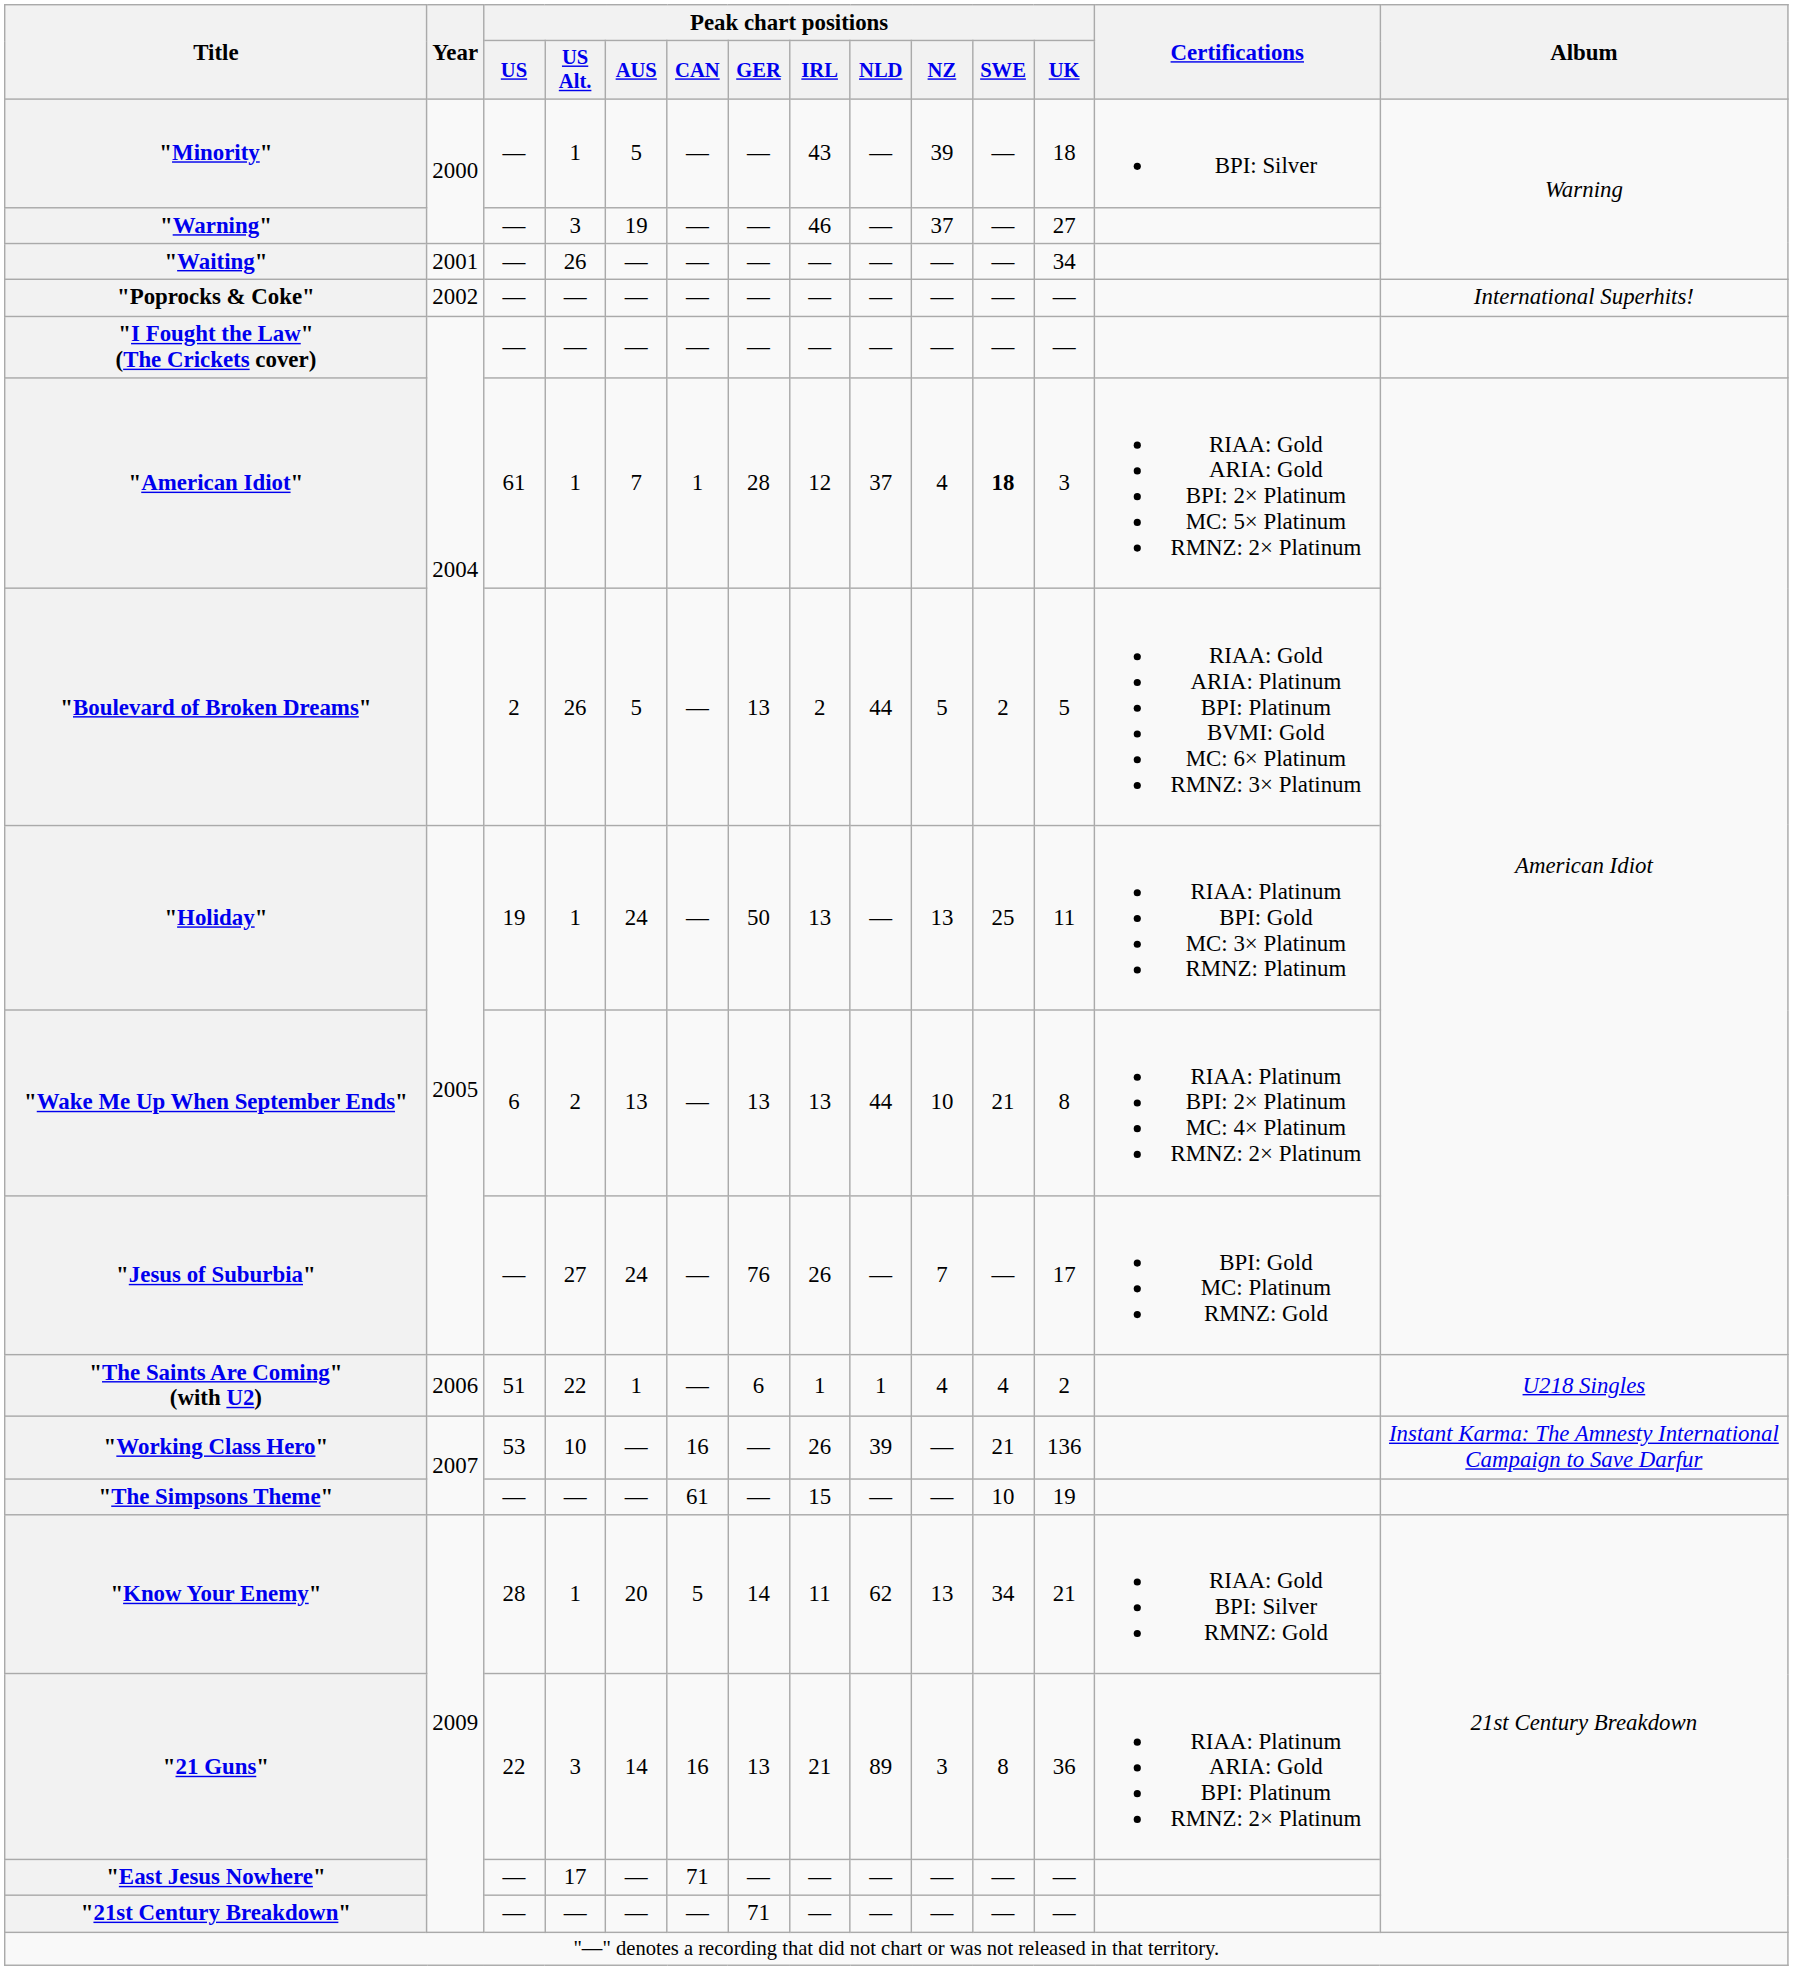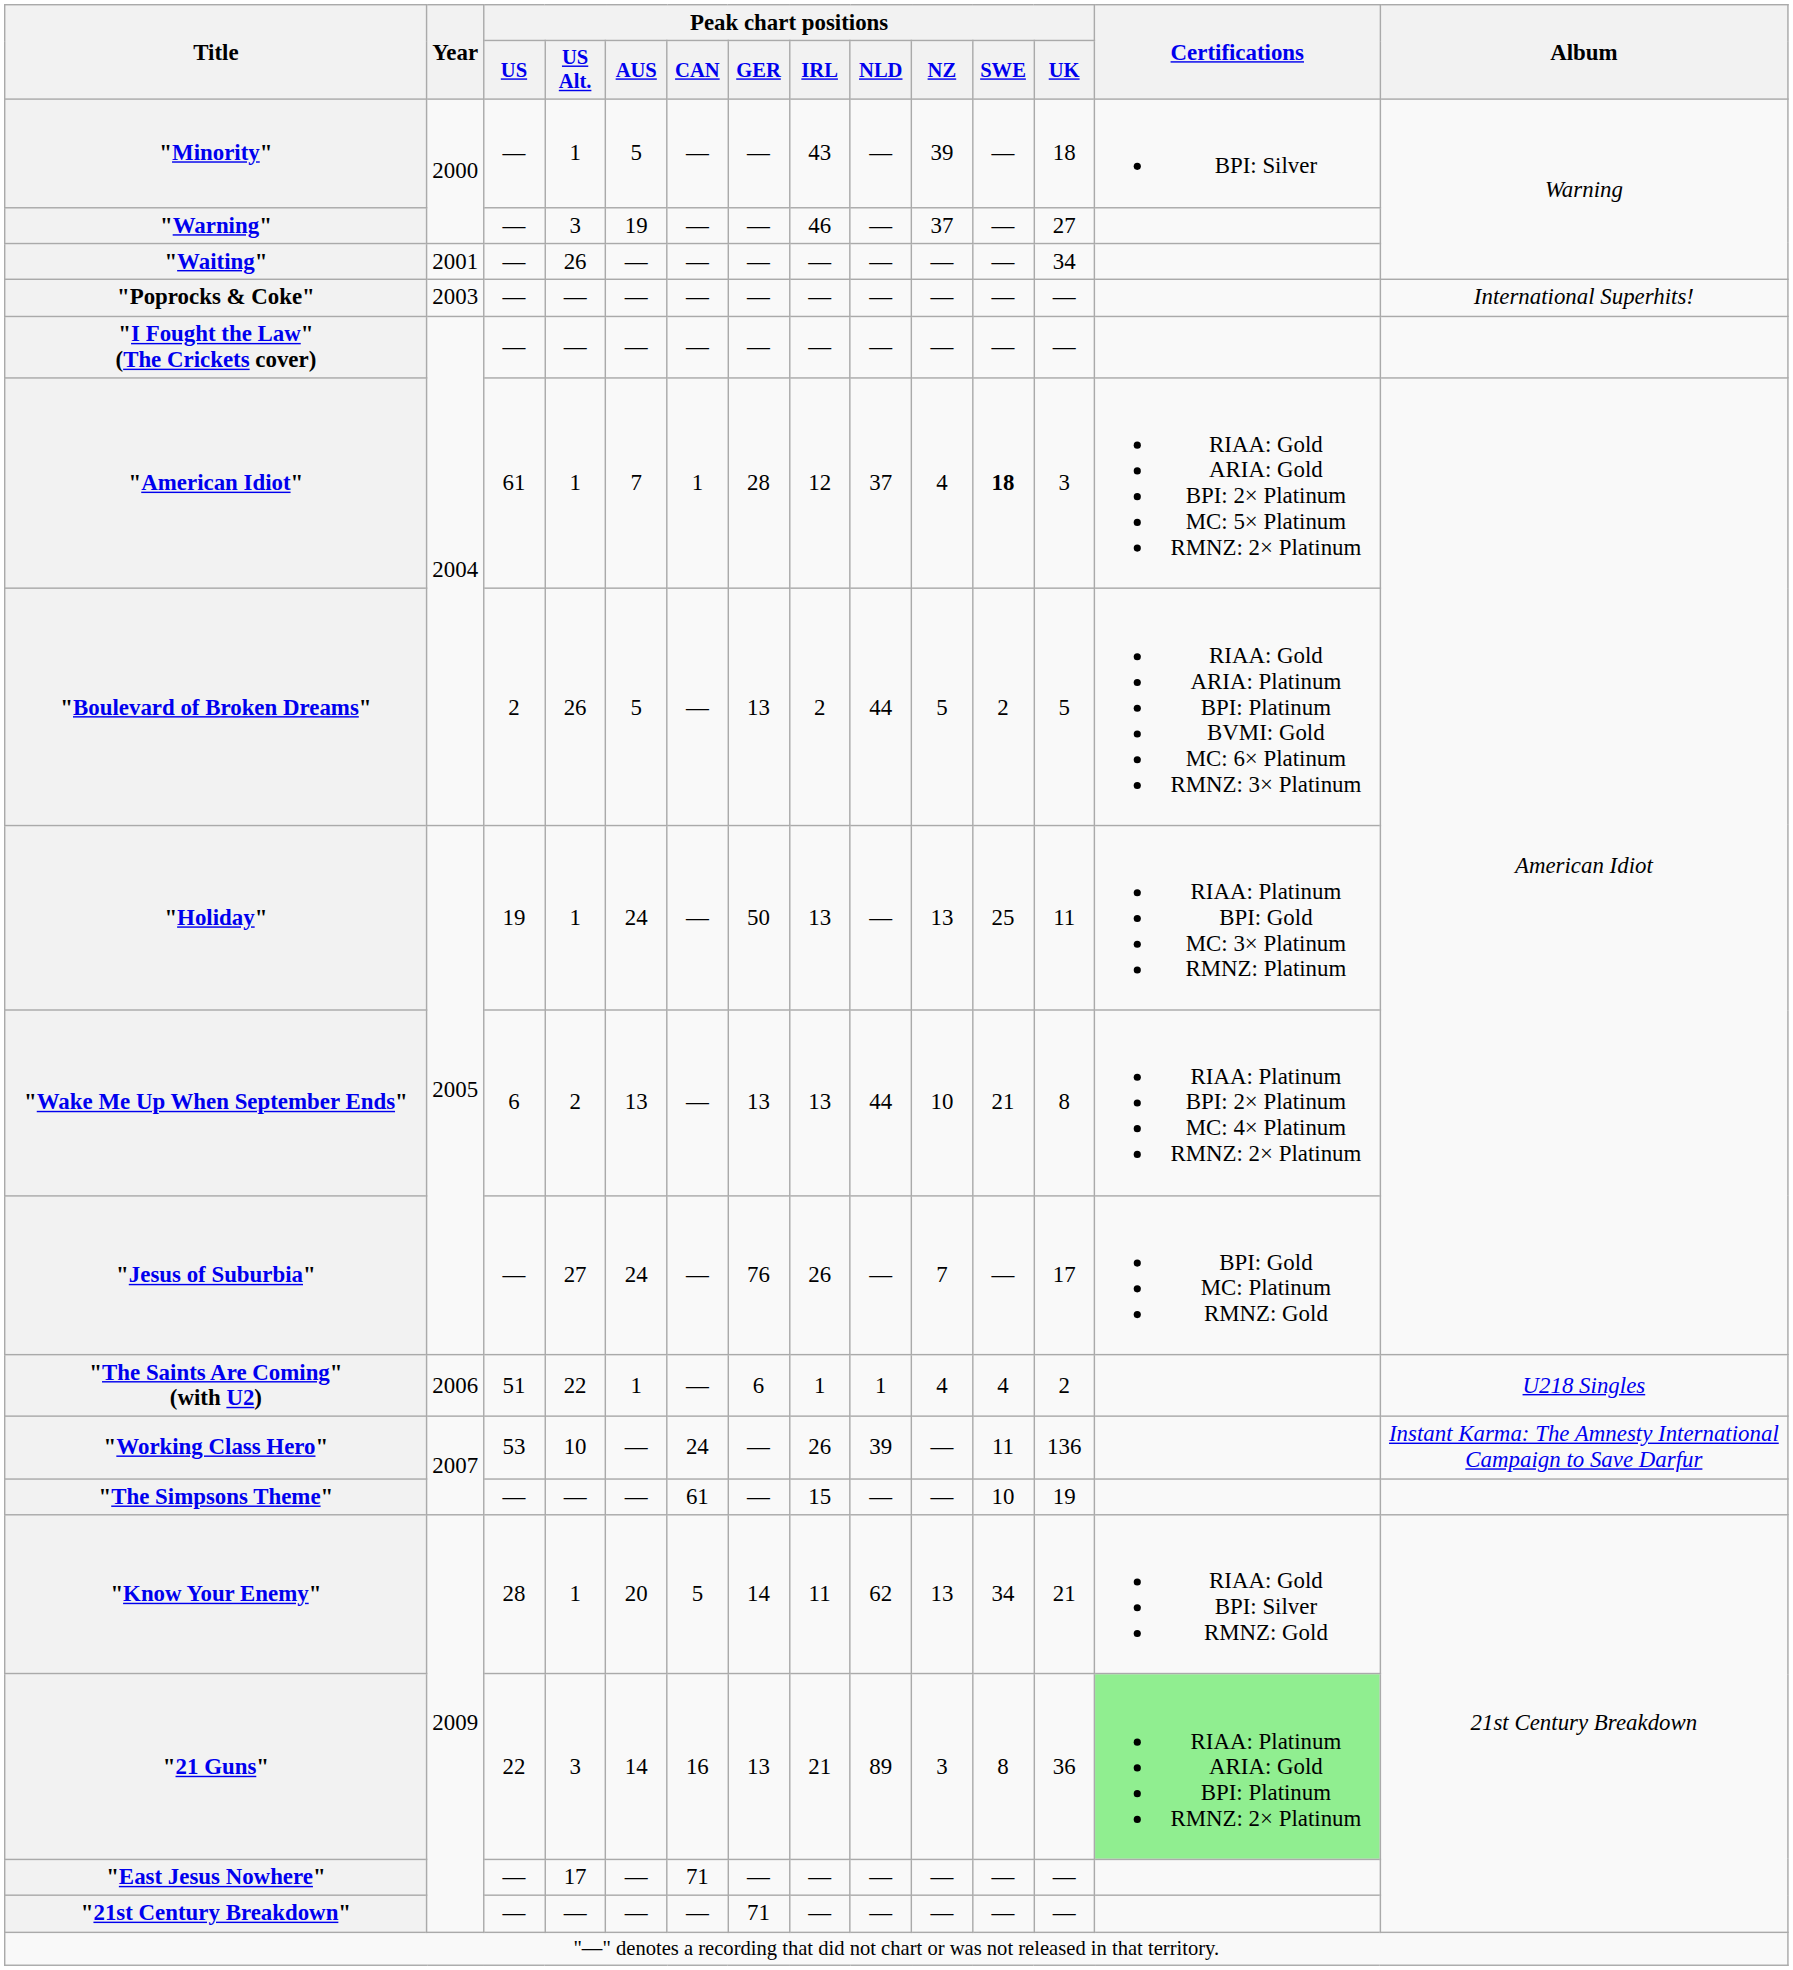"Poprocks & Coke" | Year: 2002 -> 2003
"Working Class Hero" | Peak chart positions / CAN: 16 -> 24
"Working Class Hero" | Peak chart positions / SWE: 21 -> 11
"21 Guns" | Certifications: no background -> lightgreen background
